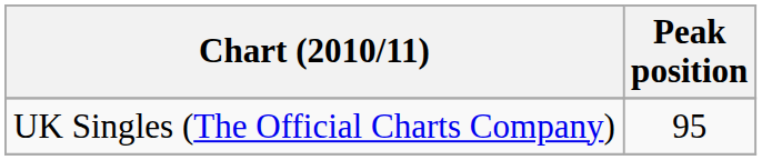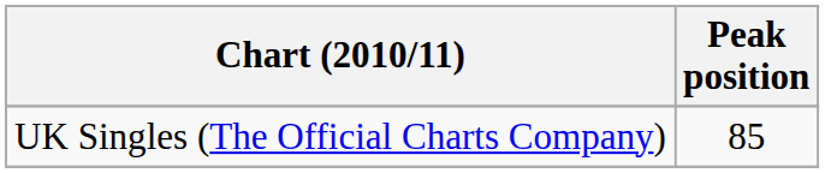UK Singles (The Official Charts Company) | Peak position: 95 -> 85
